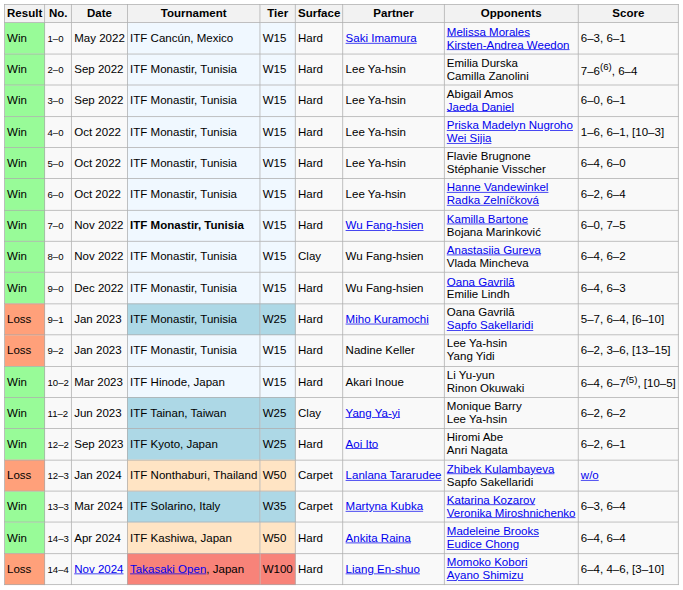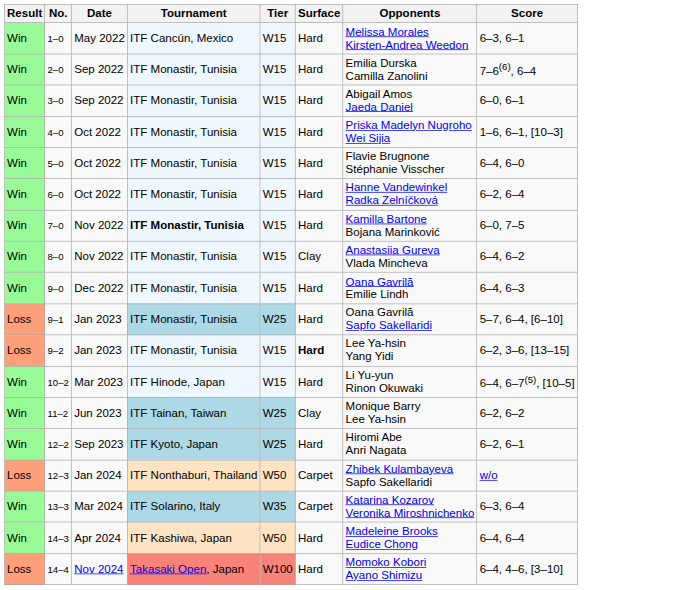- column: Partner | Saki Imamura | Lee Ya-hsin | Lee Ya-hsin | Lee Ya-hsin | Lee Ya-hsin | Lee Ya-hsin | Wu Fang-hsien | Wu Fang-hsien | Wu Fang-hsien | Miho Kuramochi | Nadine Keller | Akari Inoue | Yang Ya-yi | Aoi Ito | Lanlana Tararudee | Martyna Kubka | Ankita Raina | Liang En-shuo
9–2 | Surface: normal -> bold
